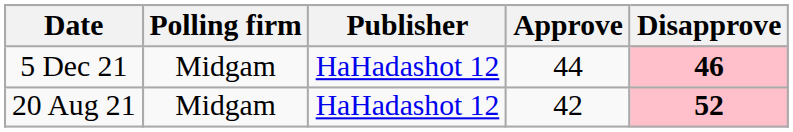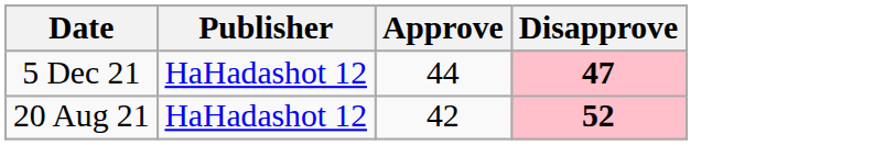- column: Polling firm | Midgam | Midgam
5 Dec 21 | Disapprove: 46 -> 47
